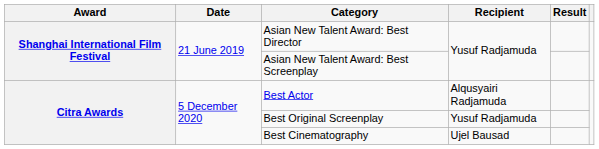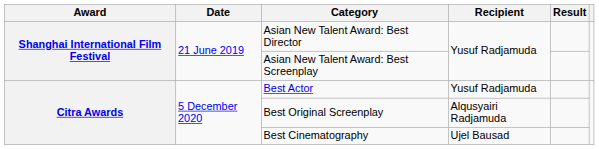Best Actor | Recipient: Alqusyairi Radjamuda -> Yusuf Radjamuda
Best Original Screenplay | Recipient: Yusuf Radjamuda -> Alqusyairi Radjamuda
